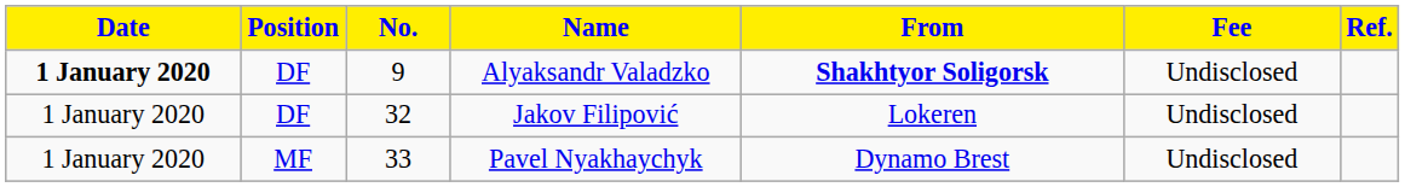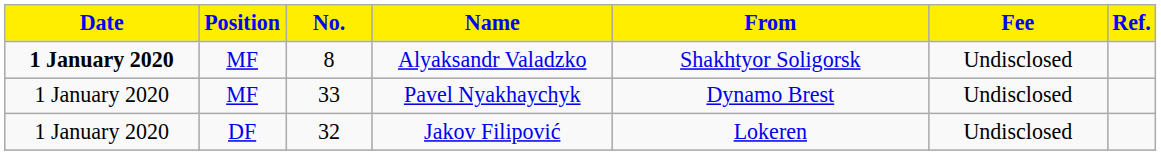Alyaksandr Valadzko | Position: DF -> MF
Alyaksandr Valadzko | No.: 9 -> 8
Alyaksandr Valadzko | From: bold -> normal
rows swapped: Jakov Filipović <-> Pavel Nyakhaychyk
